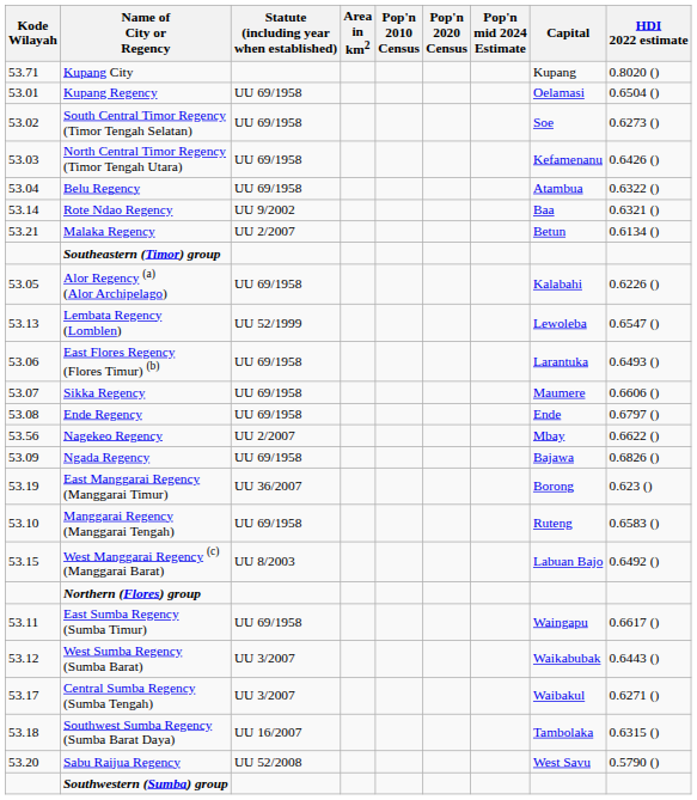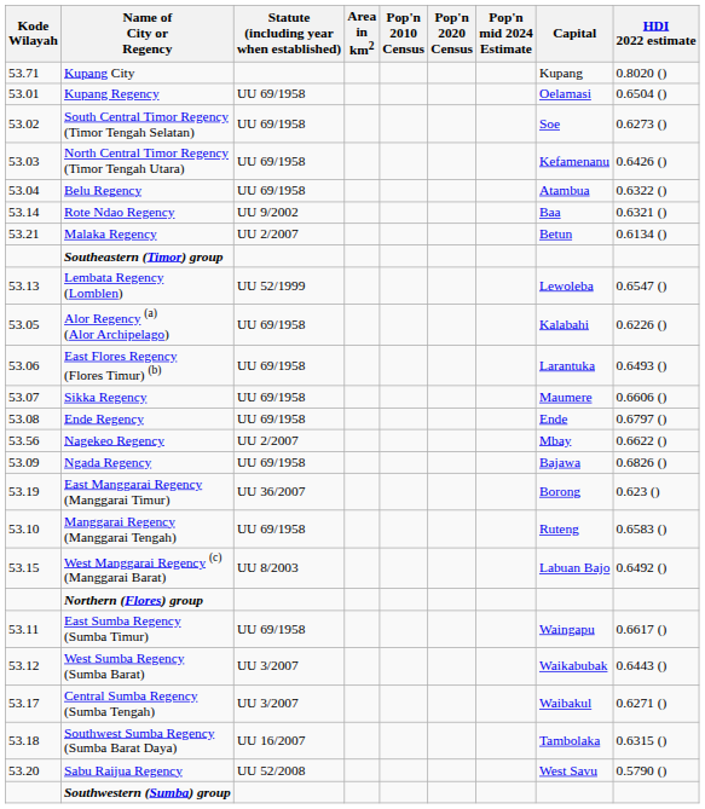rows swapped: Alor Regency (a) (Alor Archipelago) <-> Lembata Regency (Lomblen)
